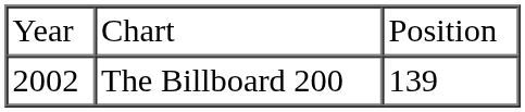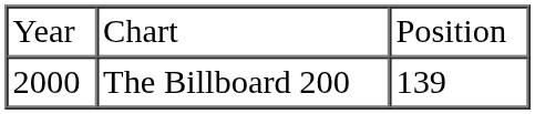The Billboard 200 | column 1: 2002 -> 2000
